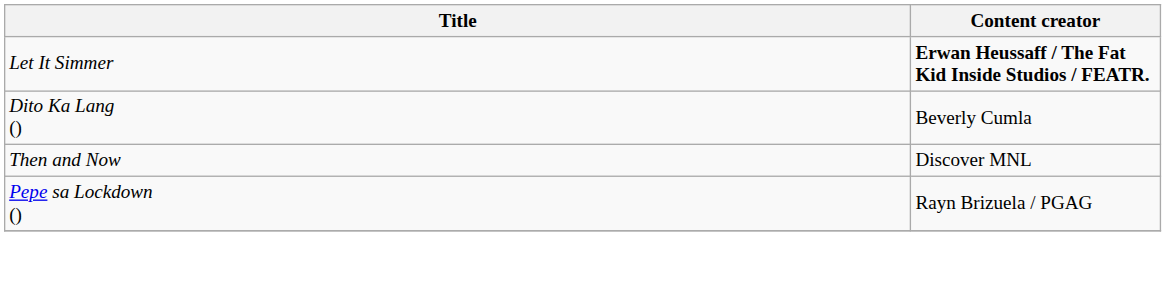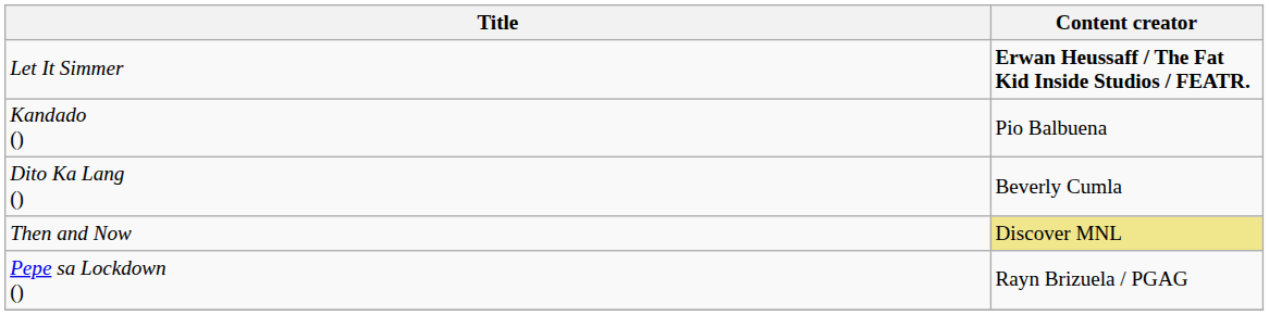+ row: Kandado () | Pio Balbuena
Then and Now | Content creator: no background -> khaki background
